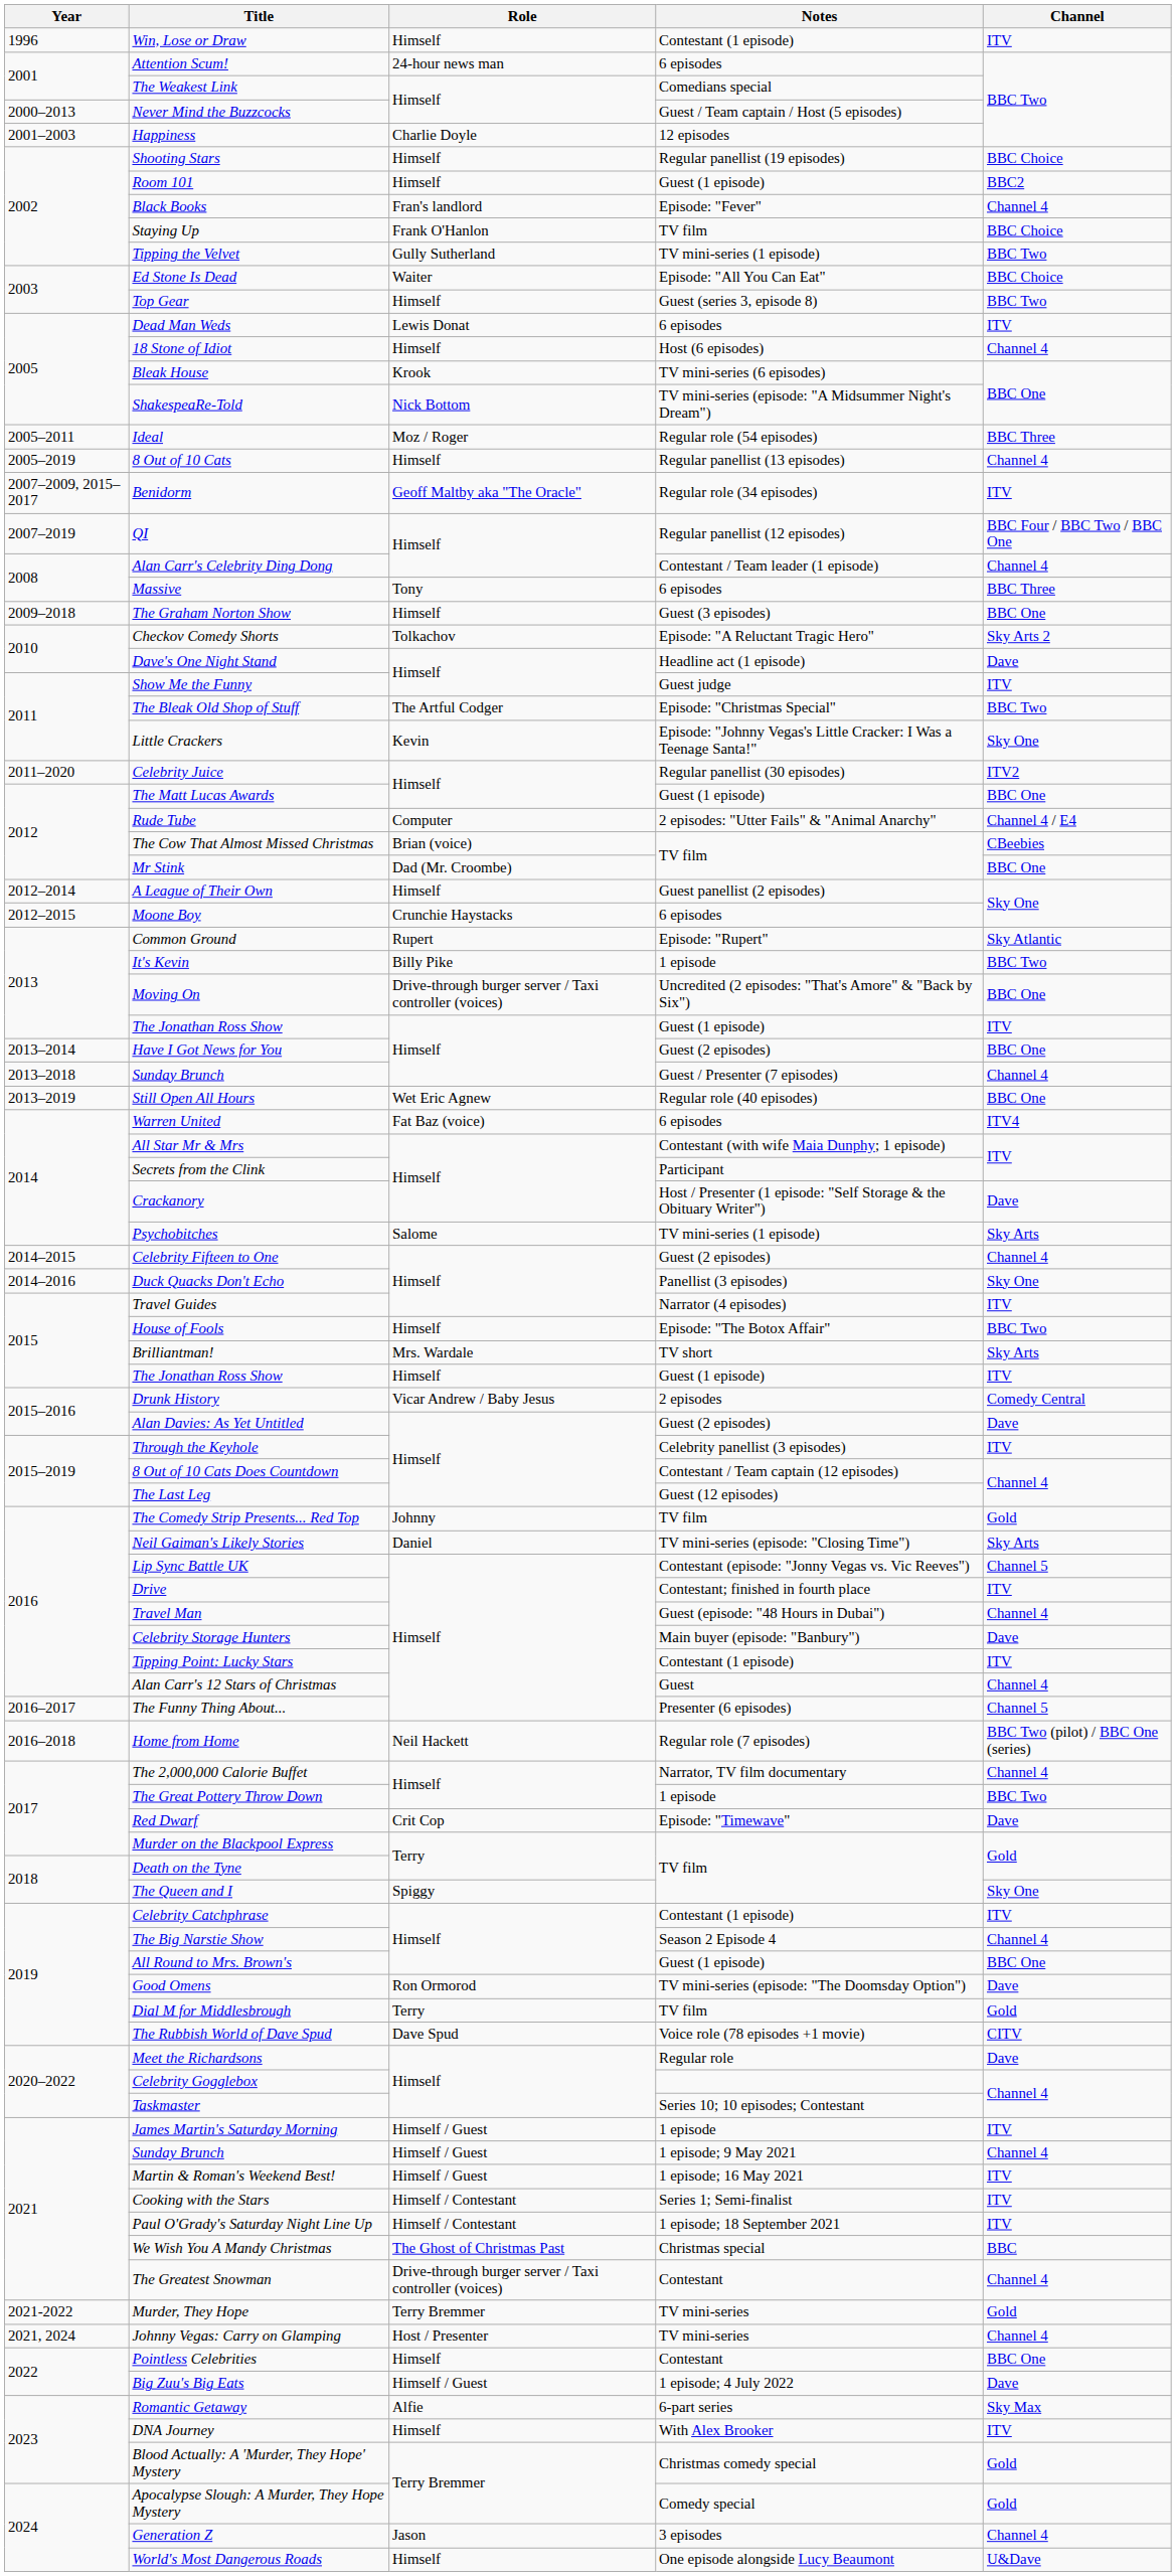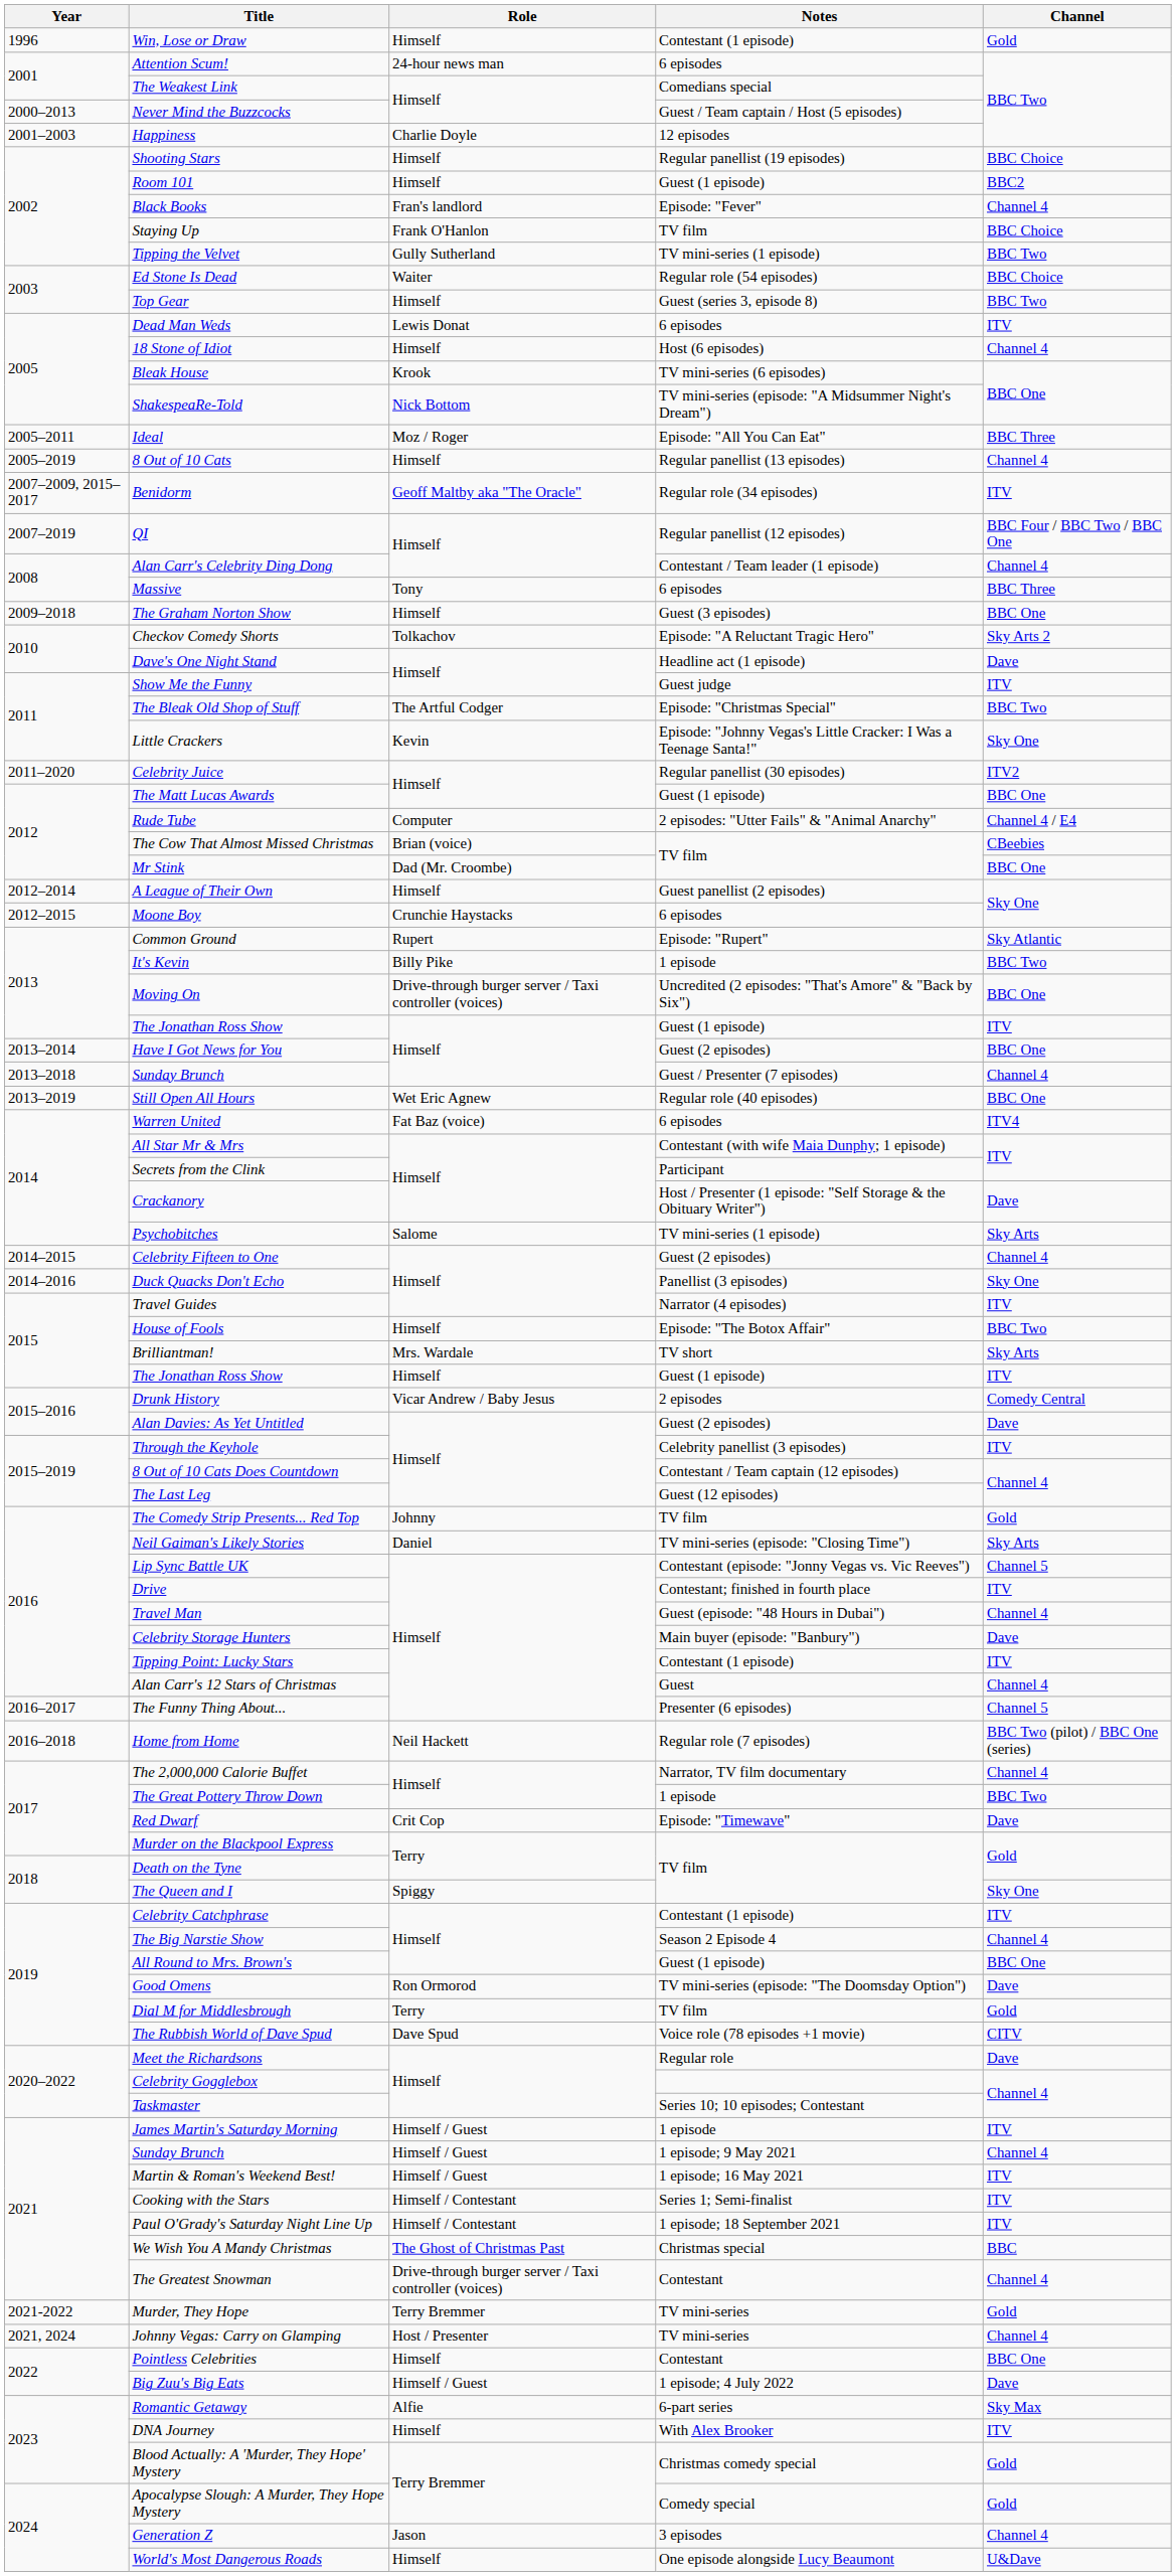Win, Lose or Draw | Channel: ITV -> Gold
Ed Stone Is Dead | Notes: Episode: "All You Can Eat" -> Regular role (54 episodes)
Ideal | Notes: Regular role (54 episodes) -> Episode: "All You Can Eat"
